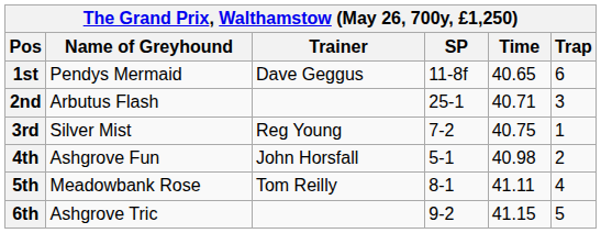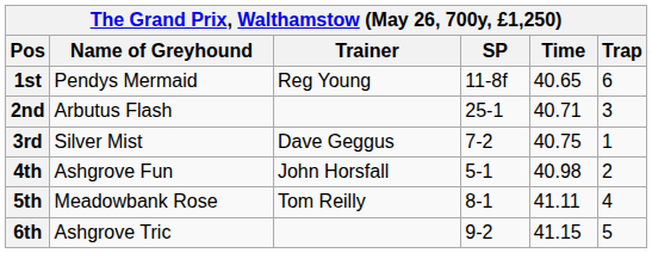1st | Trainer: Dave Geggus -> Reg Young
3rd | Trainer: Reg Young -> Dave Geggus
